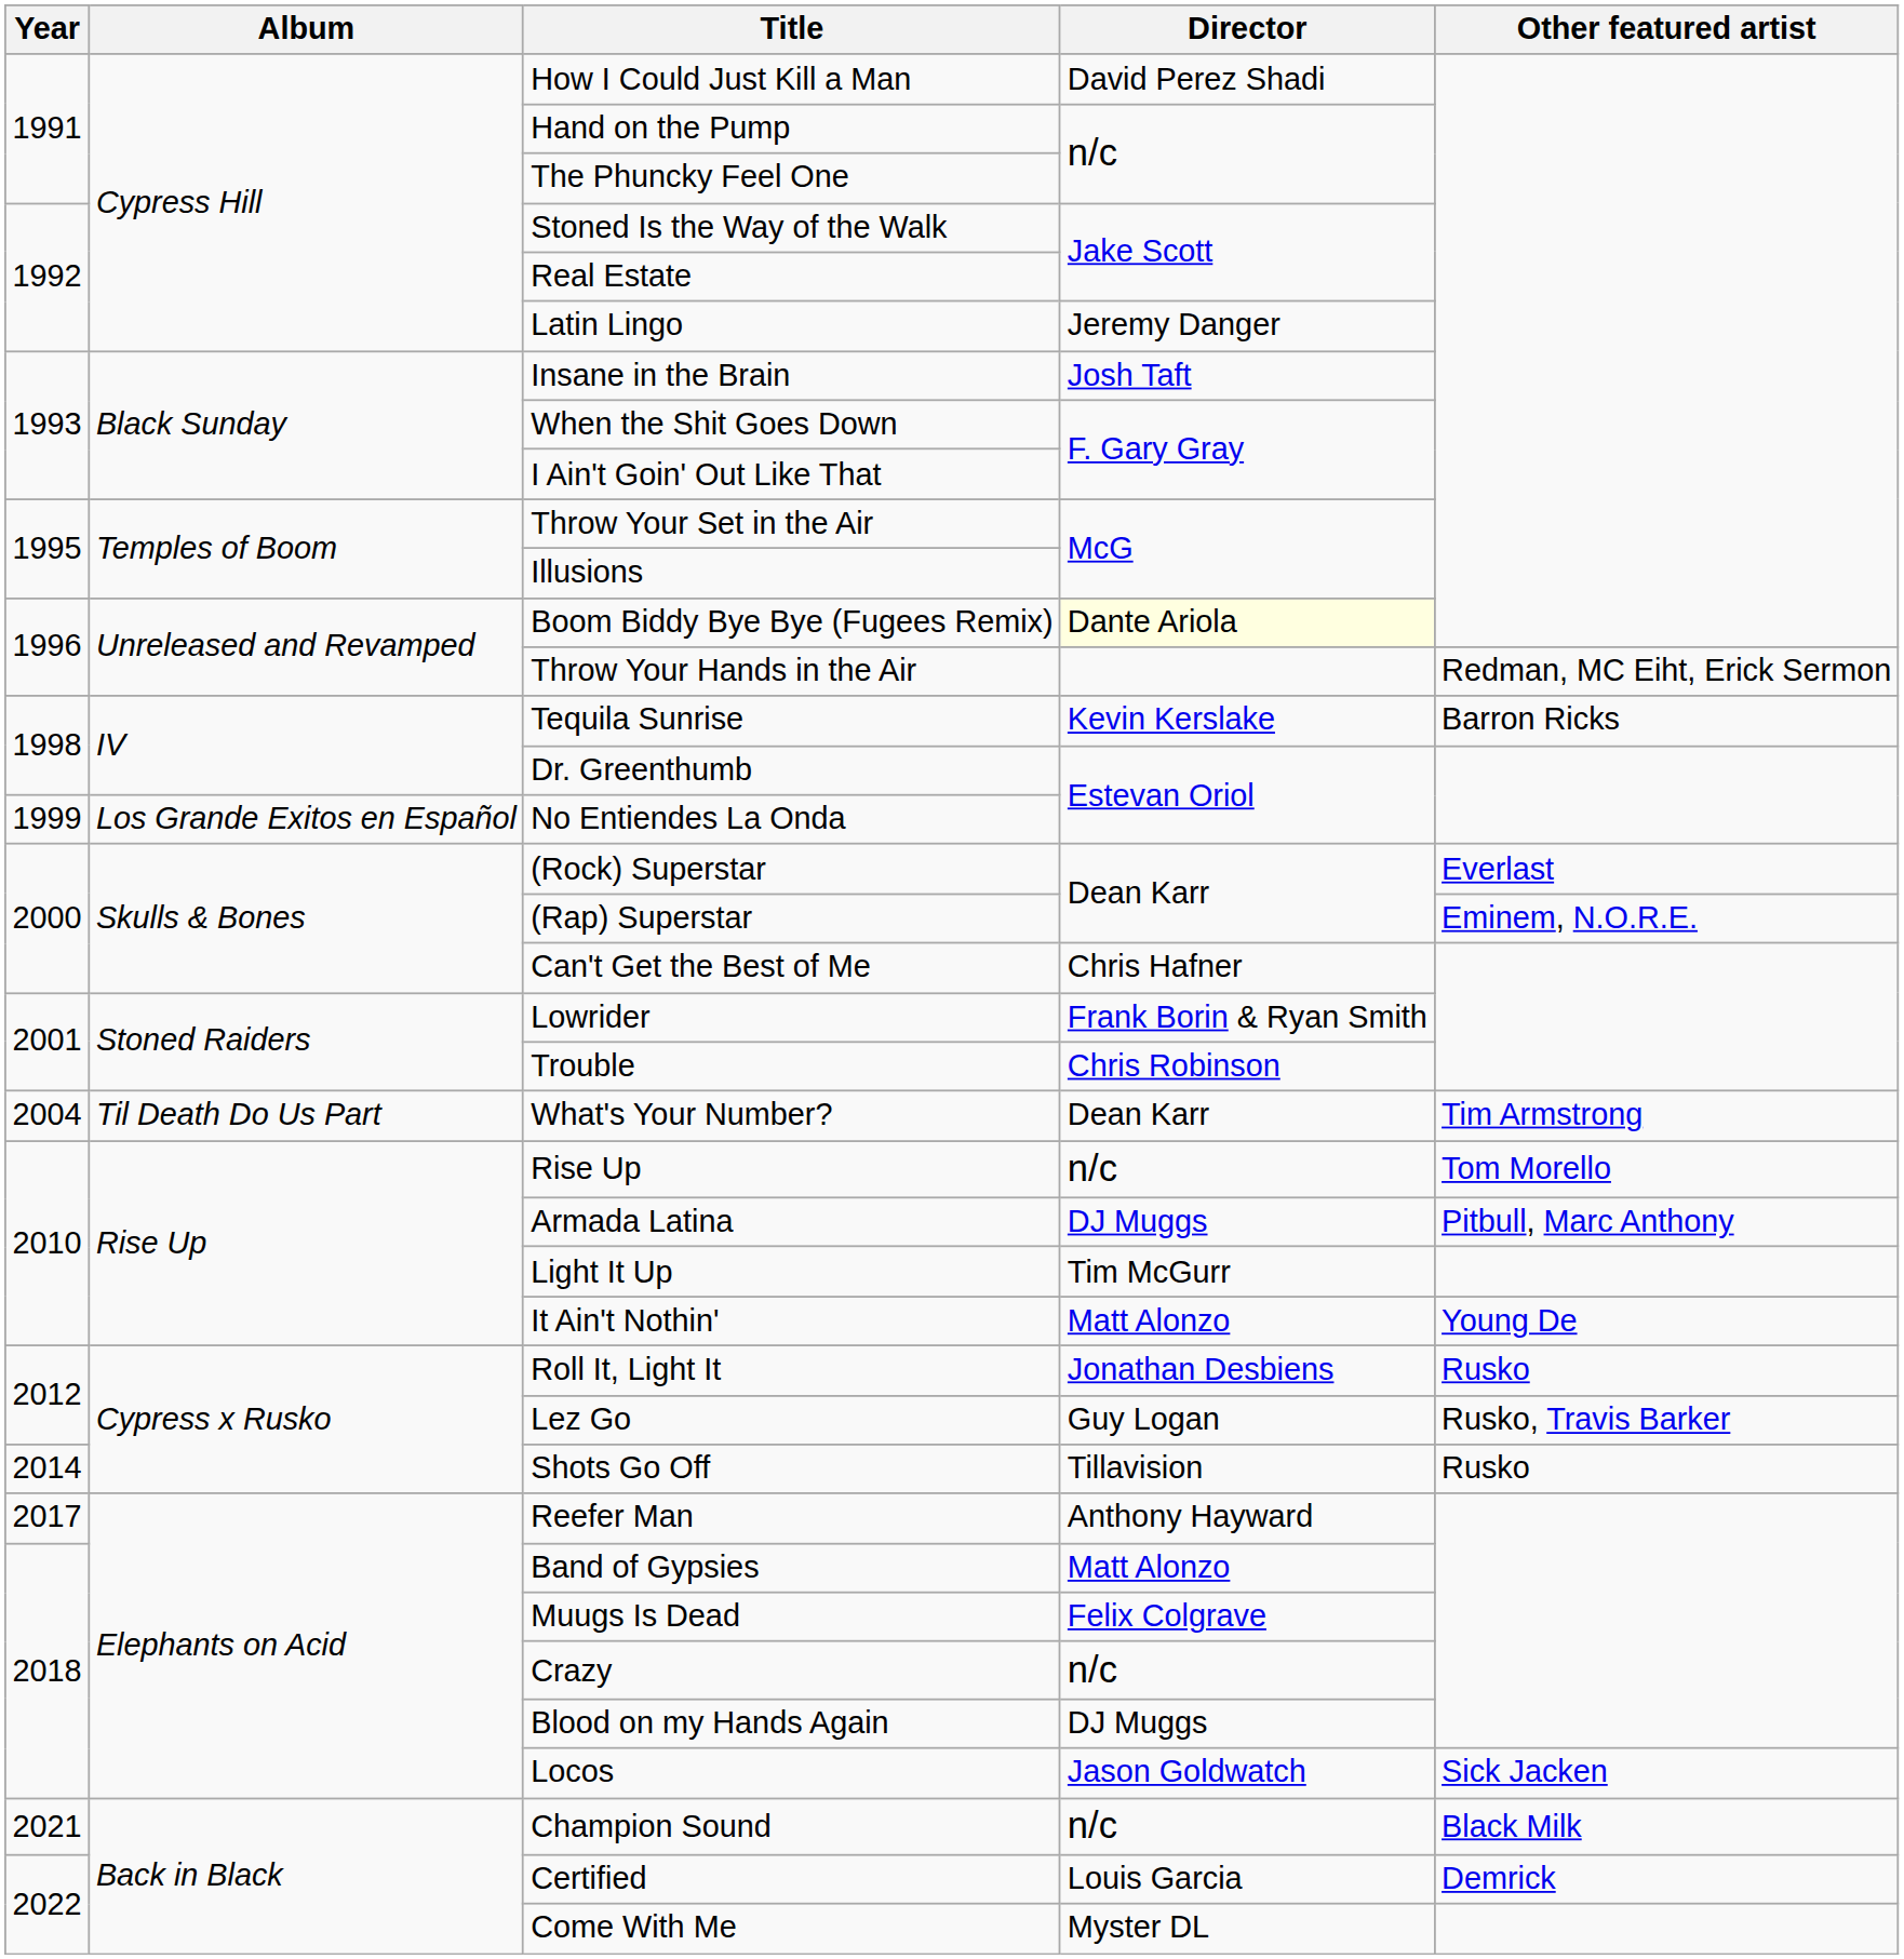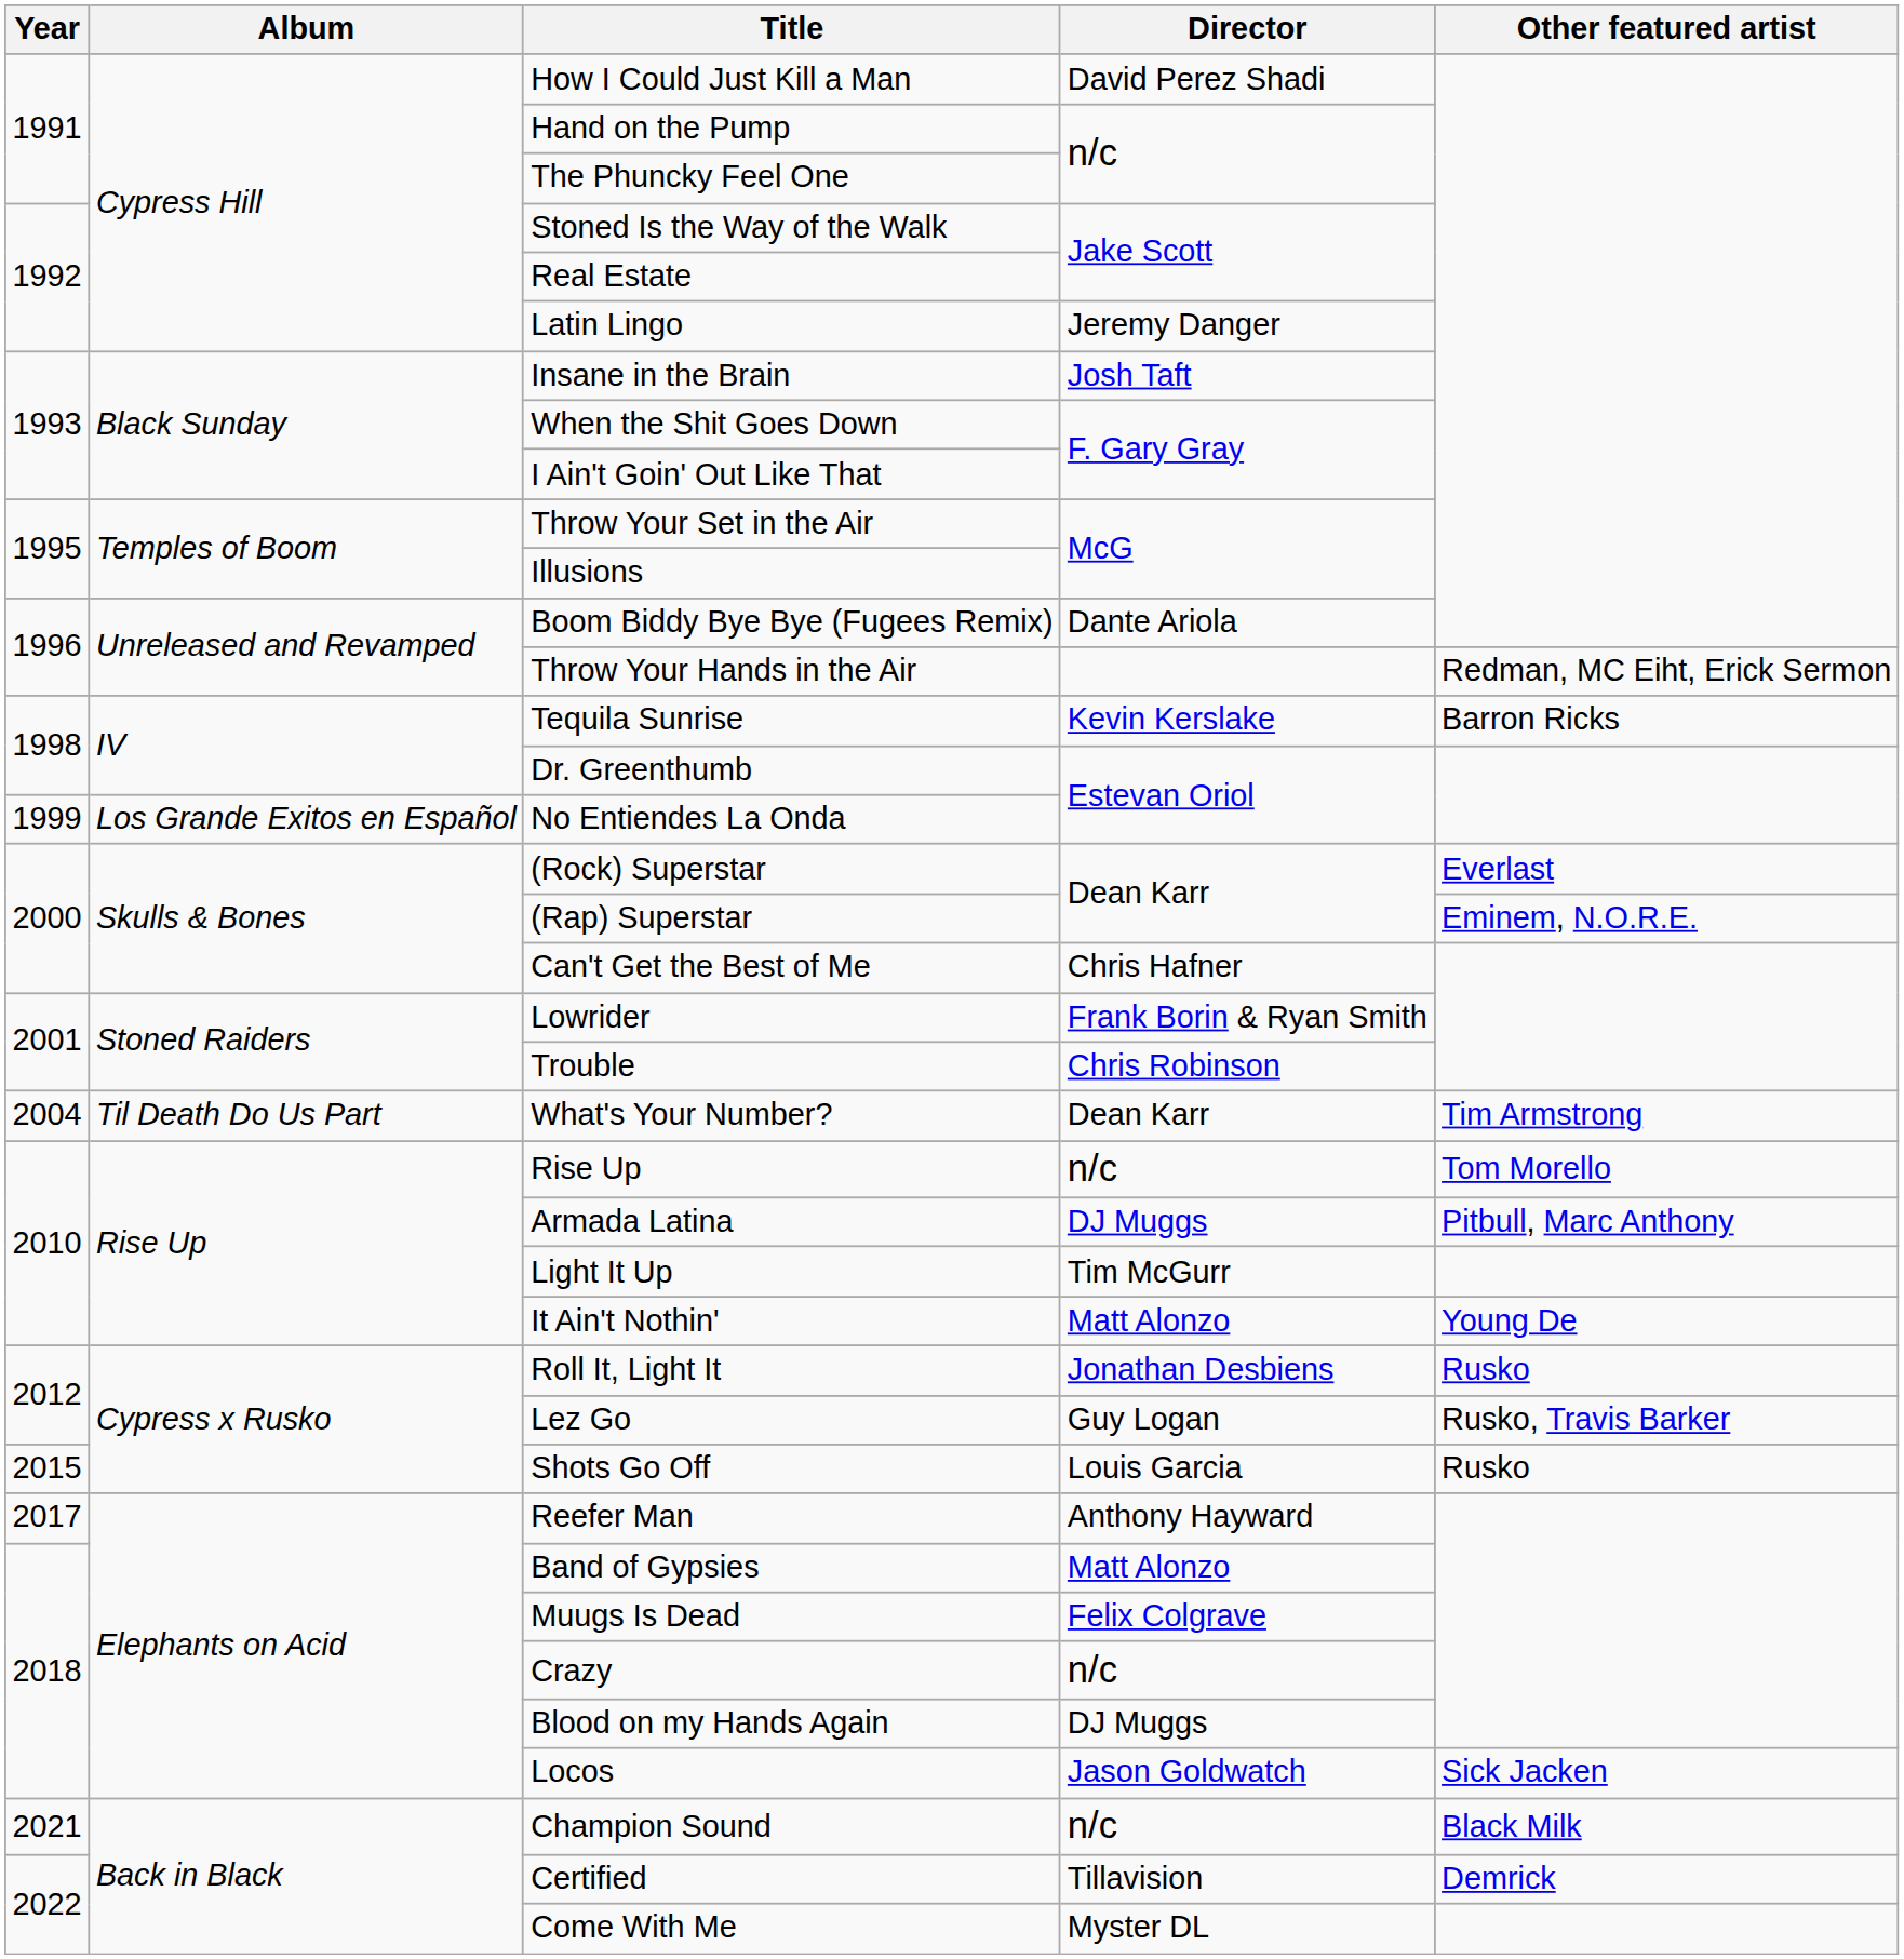Boom Biddy Bye Bye (Fugees Remix) | Director: lightyellow background -> no background
Shots Go Off | Year: 2014 -> 2015
Shots Go Off | Director: Tillavision -> Louis Garcia
Certified | Director: Louis Garcia -> Tillavision
